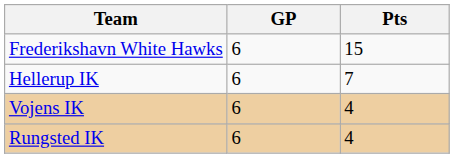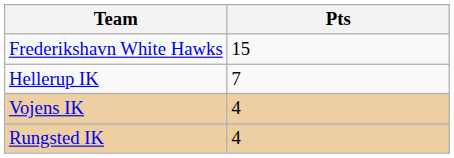- column: GP | 6 | 6 | 6 | 6
